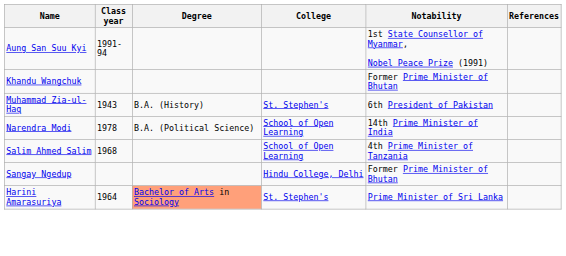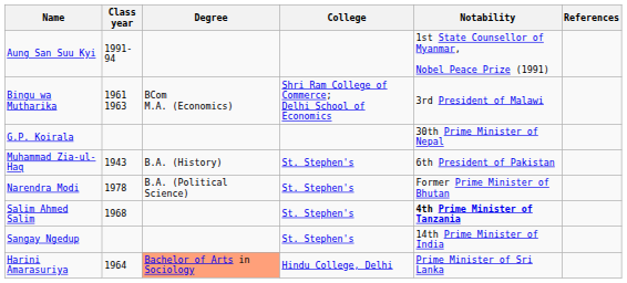+ row: Bingu wa Mutharika | 1961 1963 | BCom M.A. (Economics) | Shri Ram College of Commerce; Delhi School of Economics | 3rd President of Malawi
+ row: G.P. Koirala | 30th Prime Minister of Nepal
- row: Khandu Wangchuk | Former Prime Minister of Bhutan
Narendra Modi | College: School of Open Learning -> St. Stephen's
Narendra Modi | Notability: 14th Prime Minister of India -> Former Prime Minister of Bhutan
Salim Ahmed Salim | College: School of Open Learning -> St. Stephen's
Salim Ahmed Salim | Notability: normal -> bold
Sangay Ngedup | College: Hindu College, Delhi -> St. Stephen's
Sangay Ngedup | Notability: Former Prime Minister of Bhutan -> 14th Prime Minister of India
Harini Amarasuriya | College: St. Stephen's -> Hindu College, Delhi
